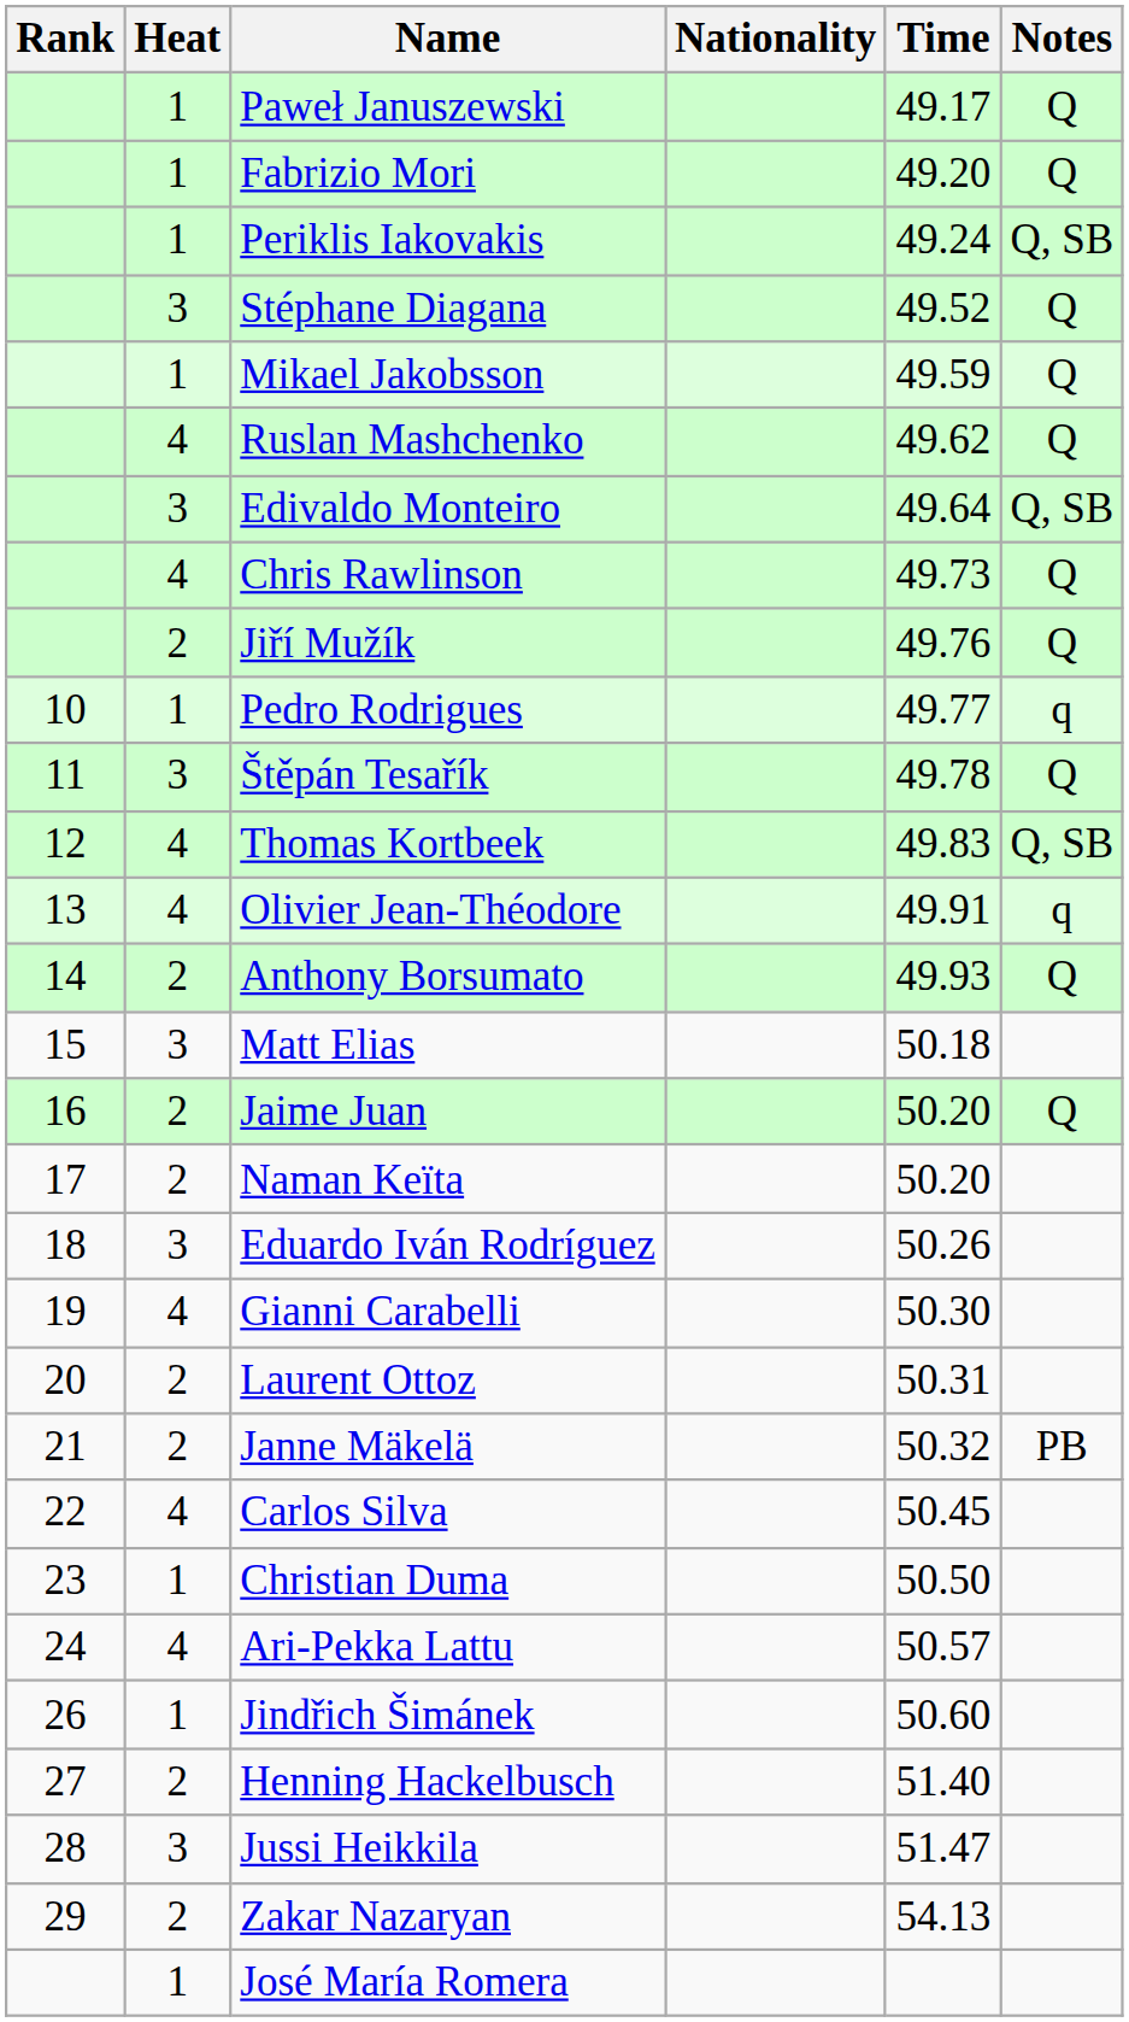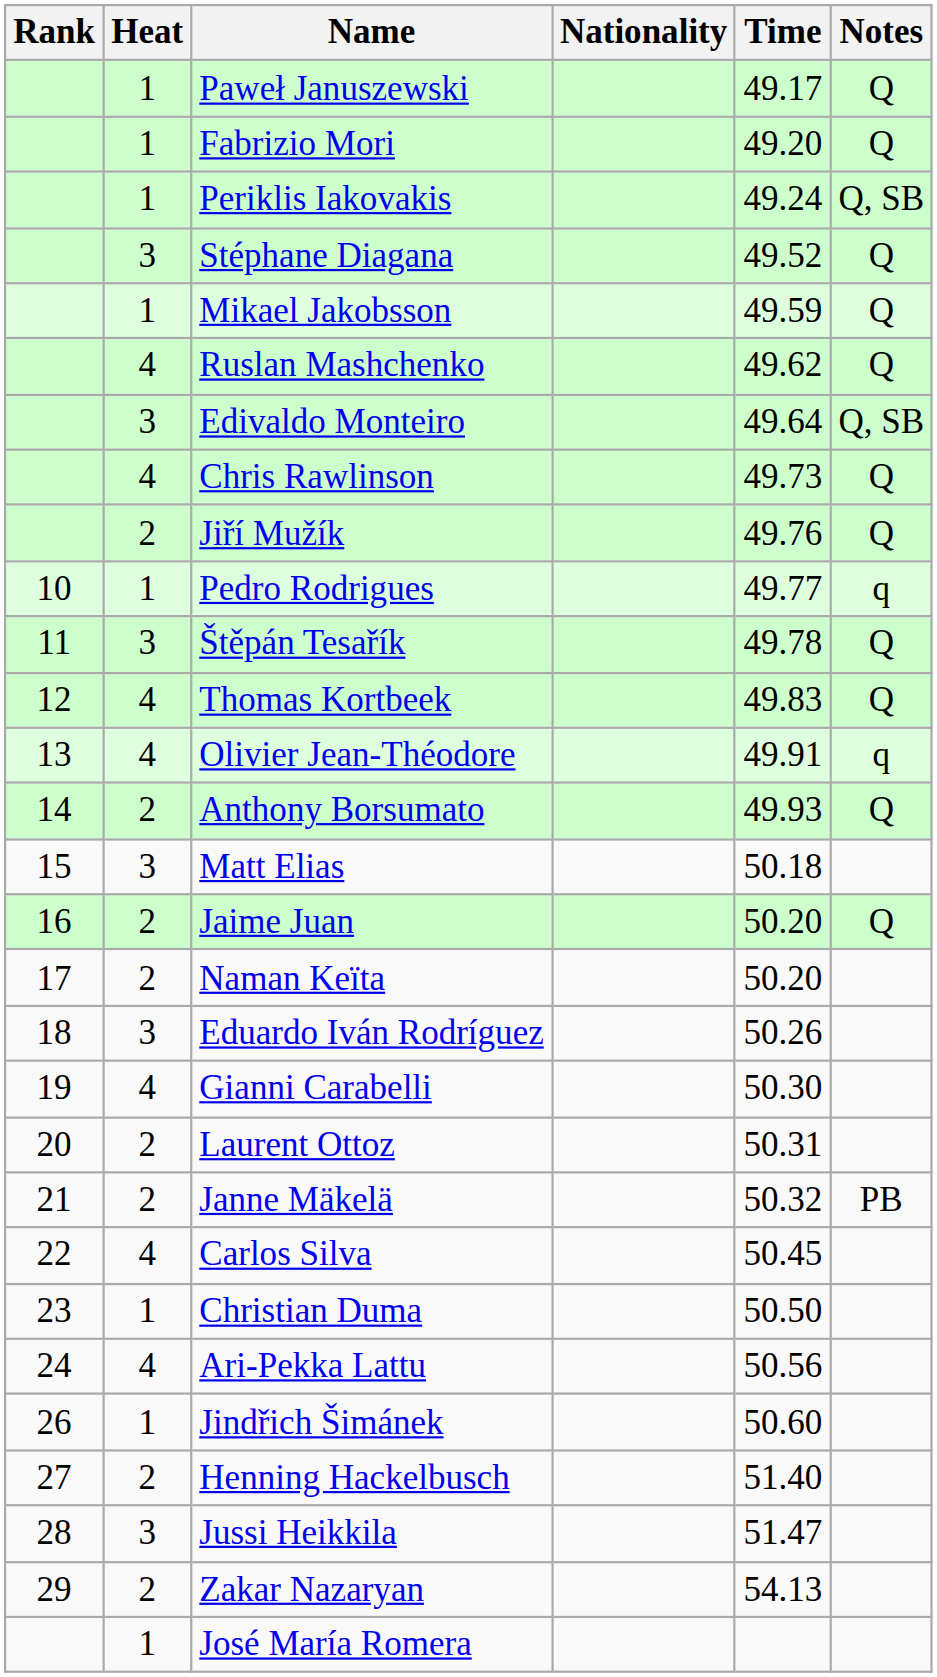Thomas Kortbeek | Notes: Q, SB -> Q
Ari-Pekka Lattu | Time: 50.57 -> 50.56
